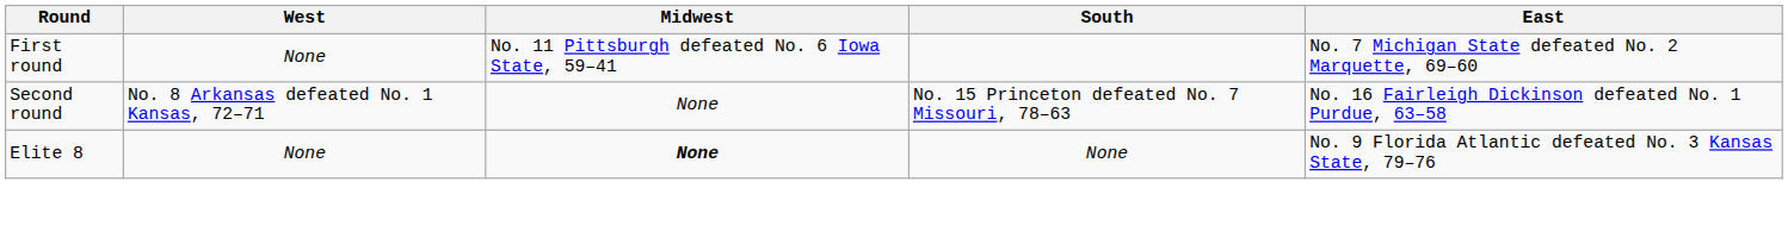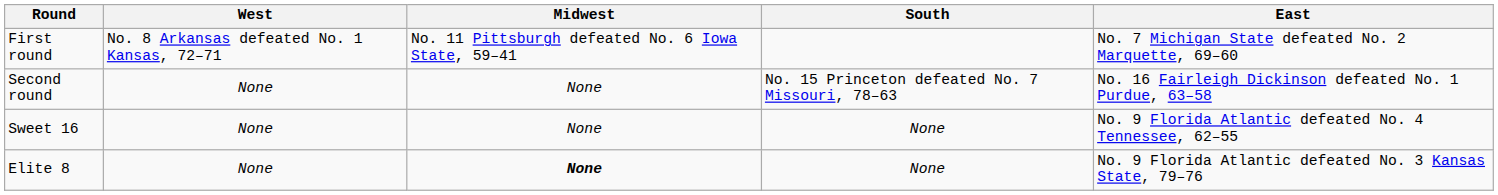First round | West: None -> No. 8 Arkansas defeated No. 1 Kansas, 72–71
Second round | West: No. 8 Arkansas defeated No. 1 Kansas, 72–71 -> None
+ row: Sweet 16 | None | None | None | No. 9 Florida Atlantic defeated No. 4 Tennessee, 62–55
